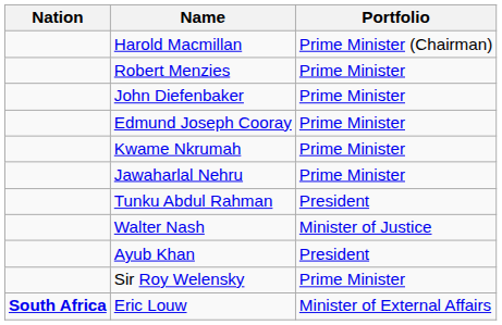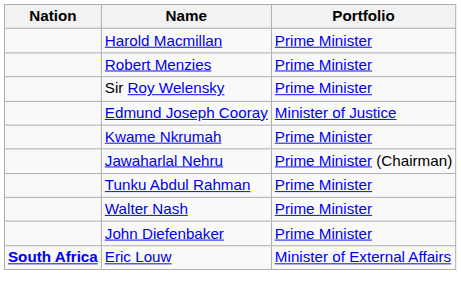Harold Macmillan | Portfolio: Prime Minister (Chairman) -> Prime Minister
rows swapped: John Diefenbaker <-> Sir Roy Welensky
Edmund Joseph Cooray | Portfolio: Prime Minister -> Minister of Justice
Jawaharlal Nehru | Portfolio: Prime Minister -> Prime Minister (Chairman)
Tunku Abdul Rahman | Portfolio: President -> Prime Minister
Walter Nash | Portfolio: Minister of Justice -> Prime Minister
- row: Ayub Khan | President
